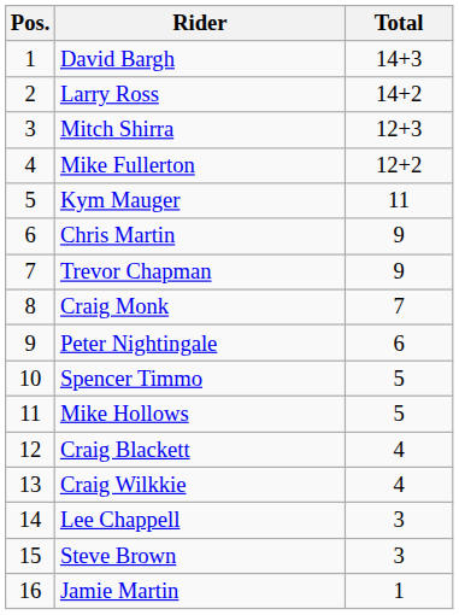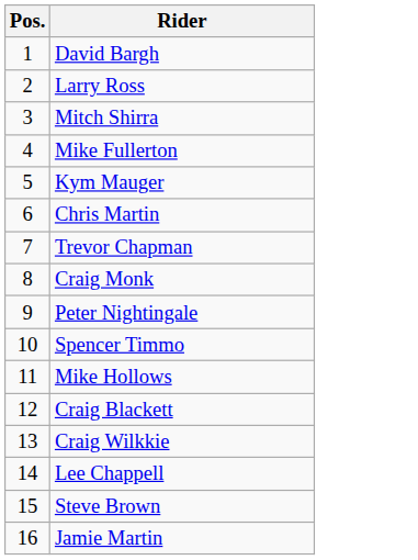- column: Total | 14+3 | 14+2 | 12+3 | 12+2 | 11 | 9 | 9 | 7 | 6 | 5 | 5 | 4 | 4 | 3 | 3 | 1
